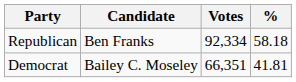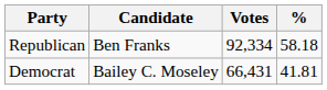Democrat | Votes: 66,351 -> 66,431
